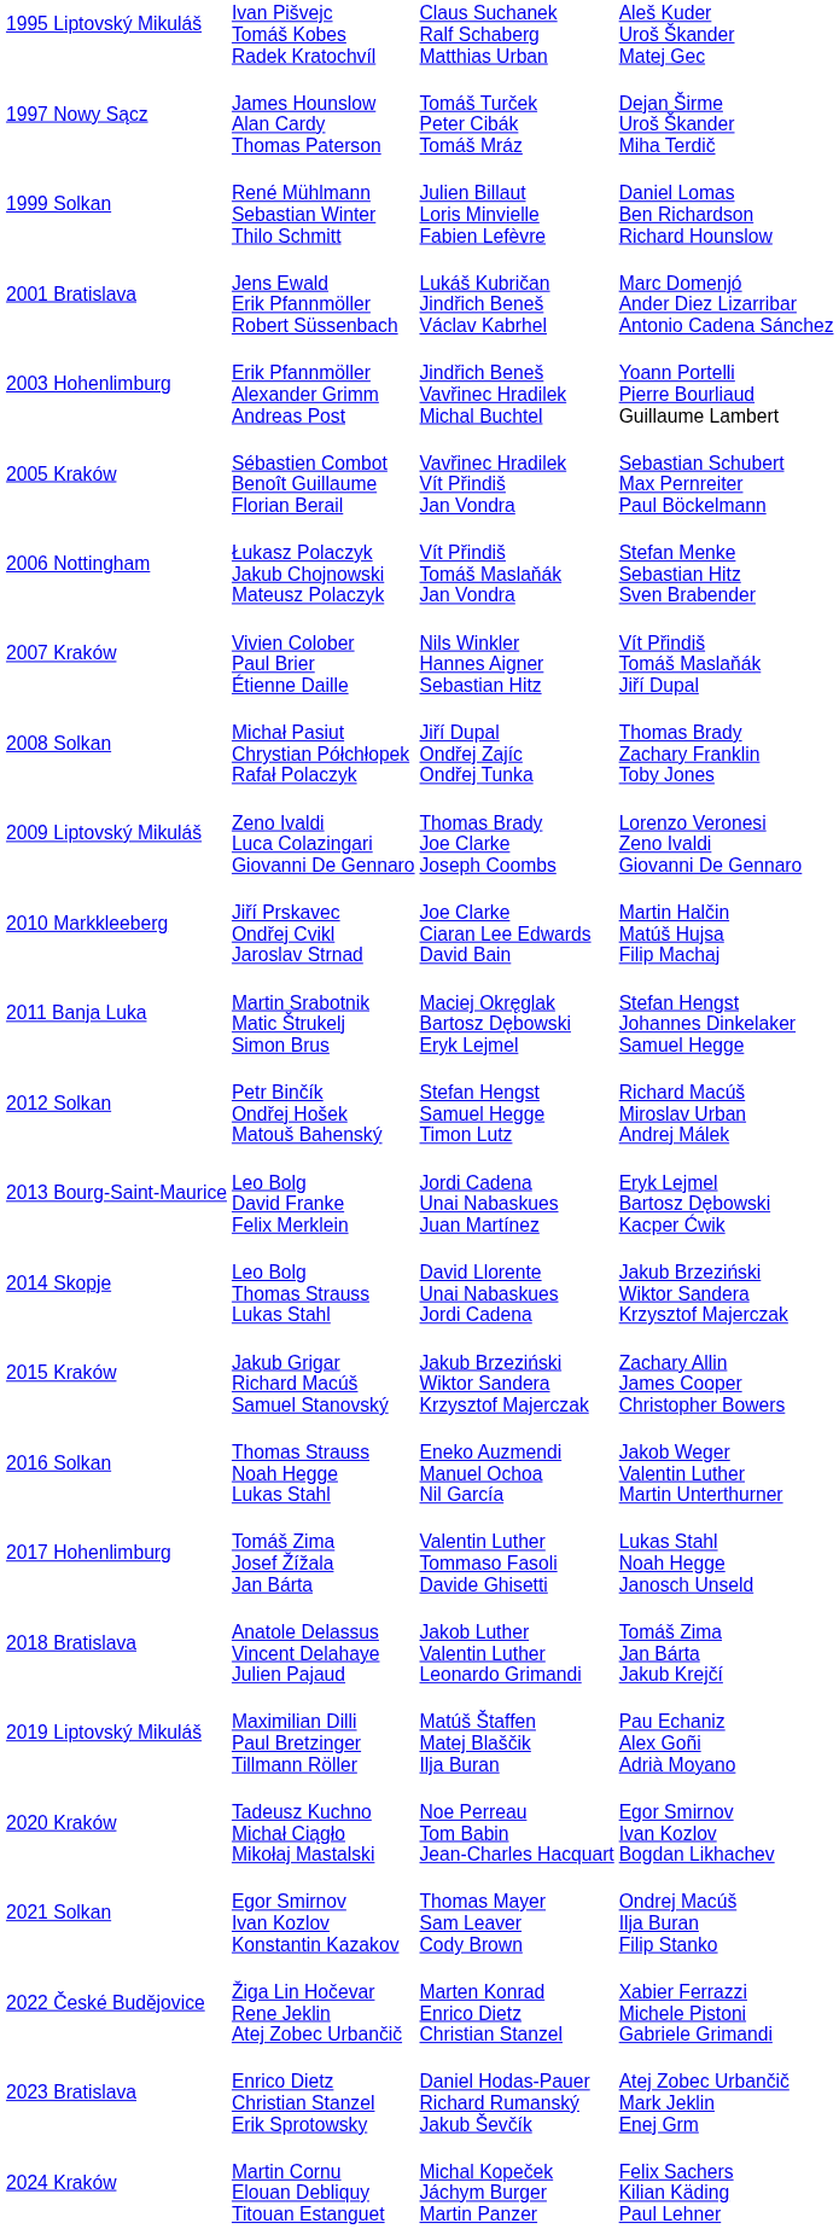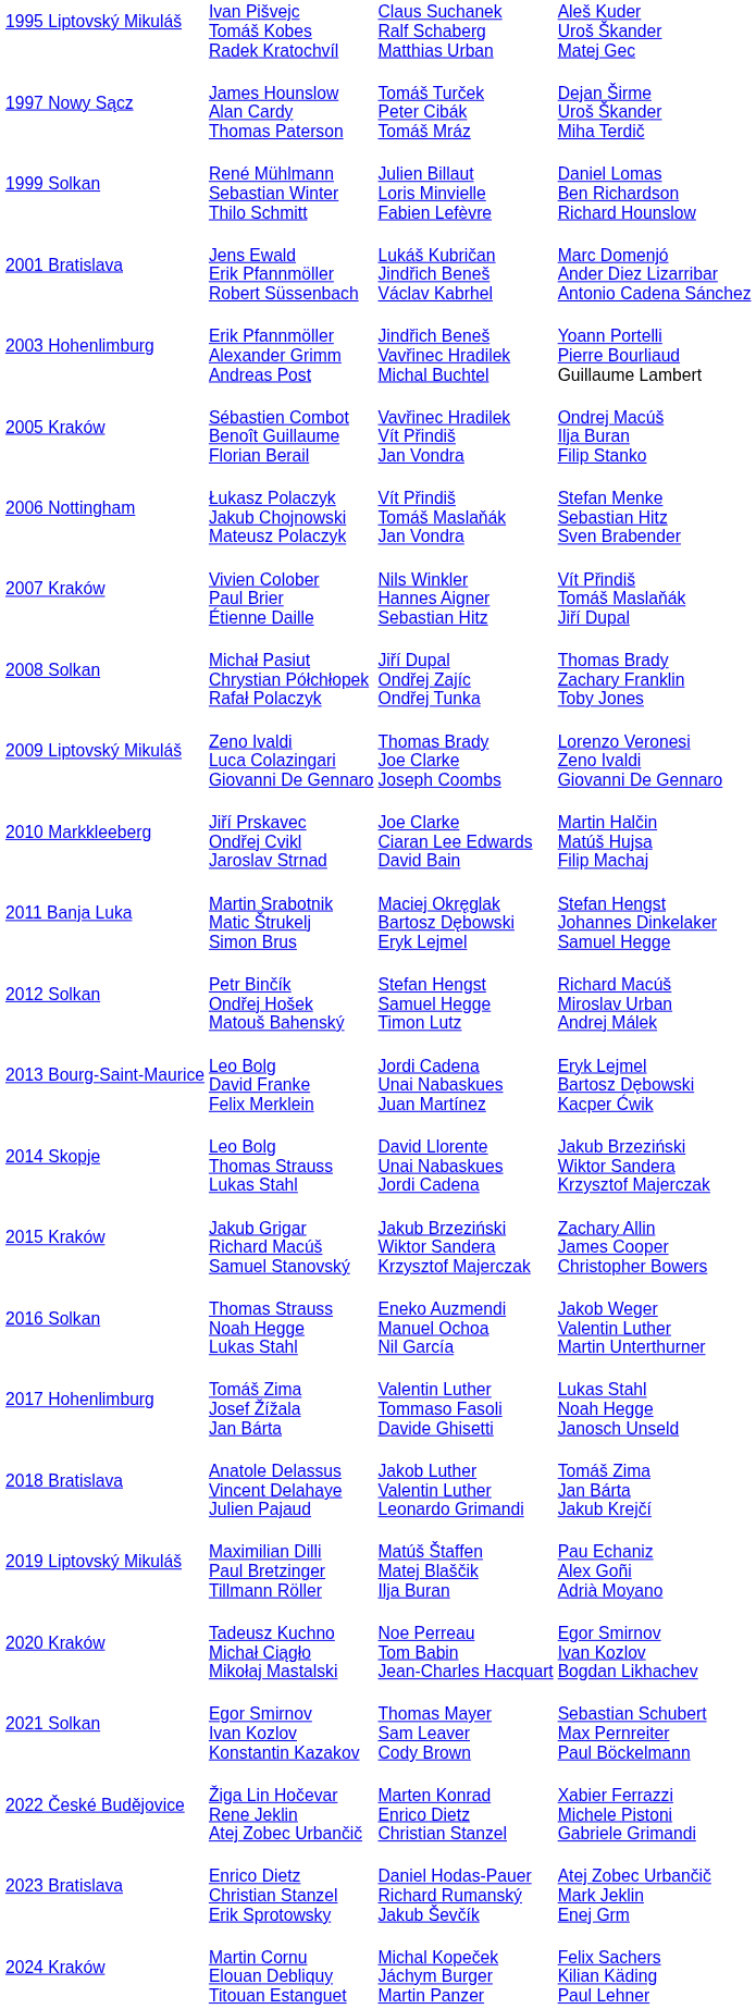2005 Kraków | column 4: Sebastian Schubert Max Pernreiter Paul Böckelmann -> Ondrej Macúš Ilja Buran Filip Stanko
2021 Solkan | column 4: Ondrej Macúš Ilja Buran Filip Stanko -> Sebastian Schubert Max Pernreiter Paul Böckelmann
